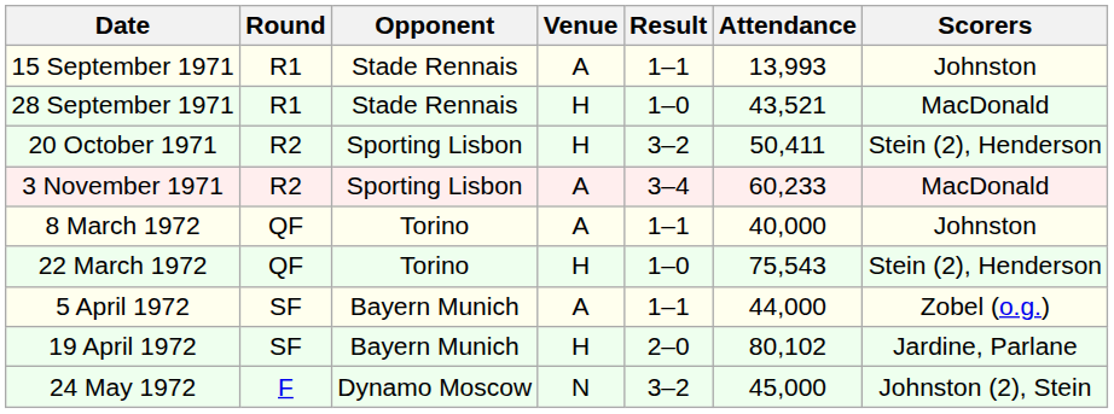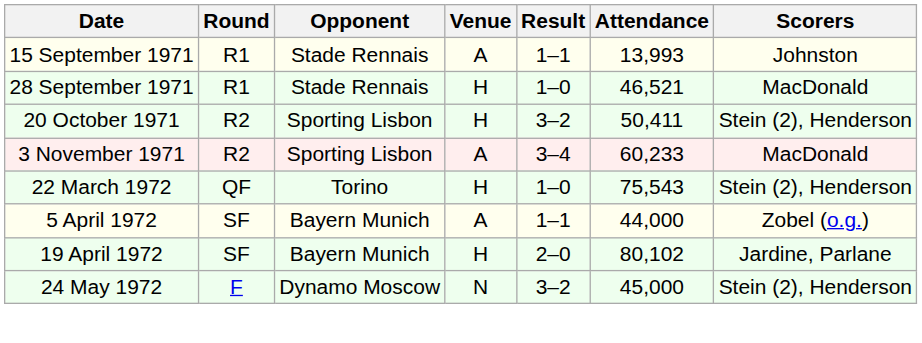28 September 1971 | Attendance: 43,521 -> 46,521
- row: 8 March 1972 | QF | Torino | A | 1–1 | 40,000 | Johnston
24 May 1972 | Scorers: Johnston (2), Stein -> Stein (2), Henderson
